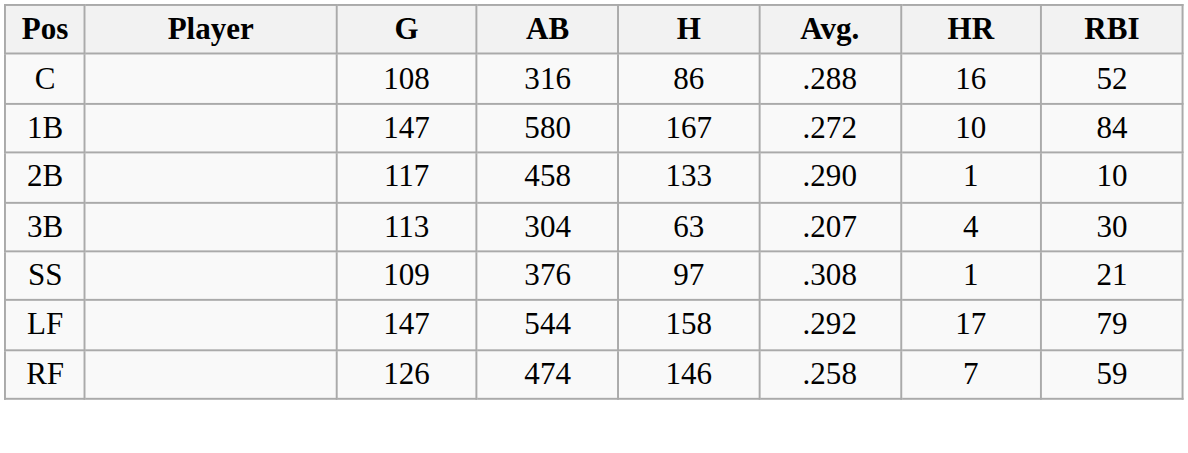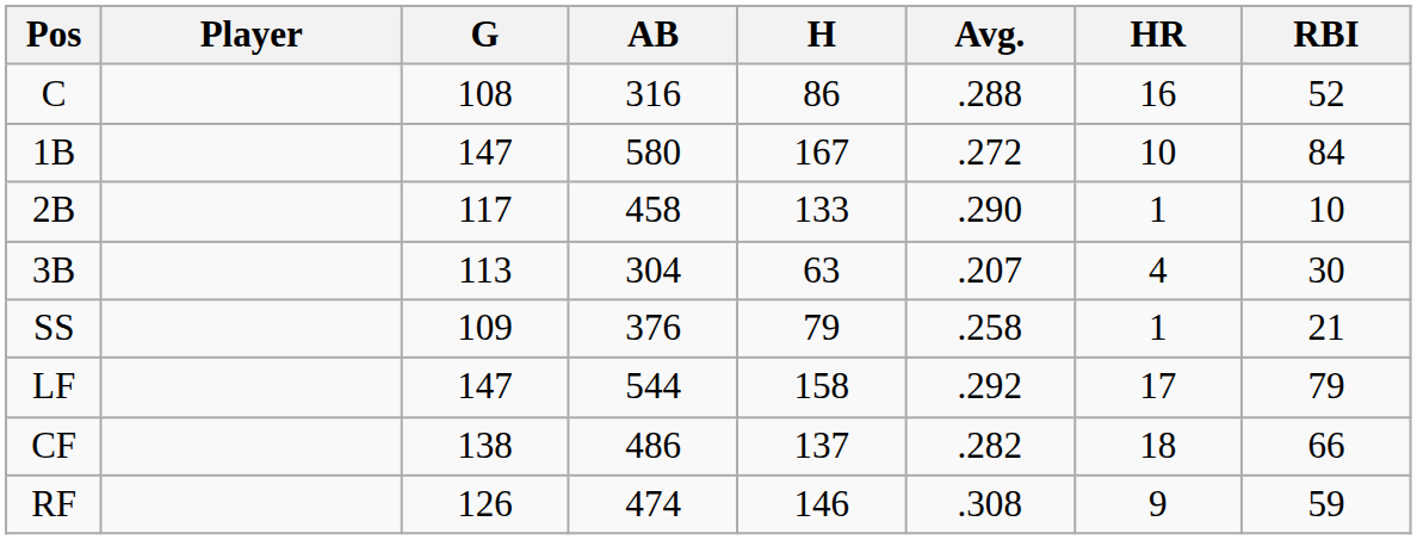SS | H: 97 -> 79
SS | Avg.: .308 -> .258
+ row: CF | 138 | 486 | 137 | .282 | 18 | 66
RF | Avg.: .258 -> .308
RF | HR: 7 -> 9
